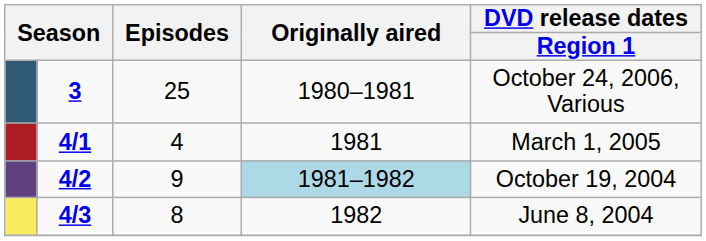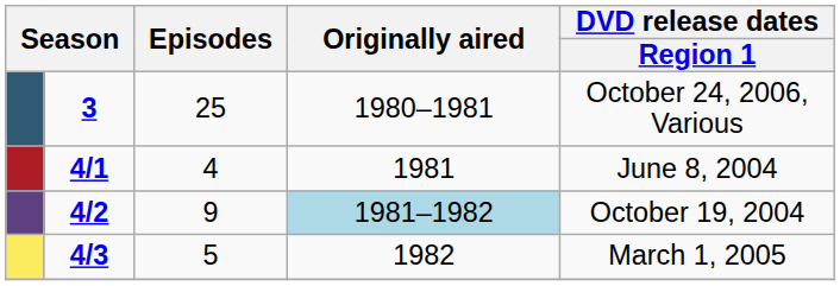4/1 | DVD release dates / Region 1: March 1, 2005 -> June 8, 2004
4/3 | Episodes: 8 -> 5
4/3 | DVD release dates / Region 1: June 8, 2004 -> March 1, 2005
